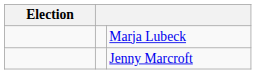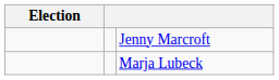rows swapped: Marja Lubeck <-> Jenny Marcroft
